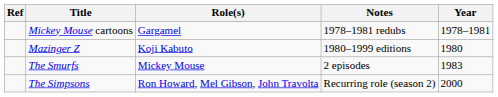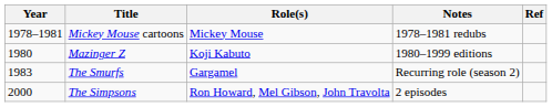columns swapped: Year <-> Ref
Mickey Mouse cartoons | Role(s): Gargamel -> Mickey Mouse
The Smurfs | Role(s): Mickey Mouse -> Gargamel
The Smurfs | Notes: 2 episodes -> Recurring role (season 2)
The Simpsons | Notes: Recurring role (season 2) -> 2 episodes
